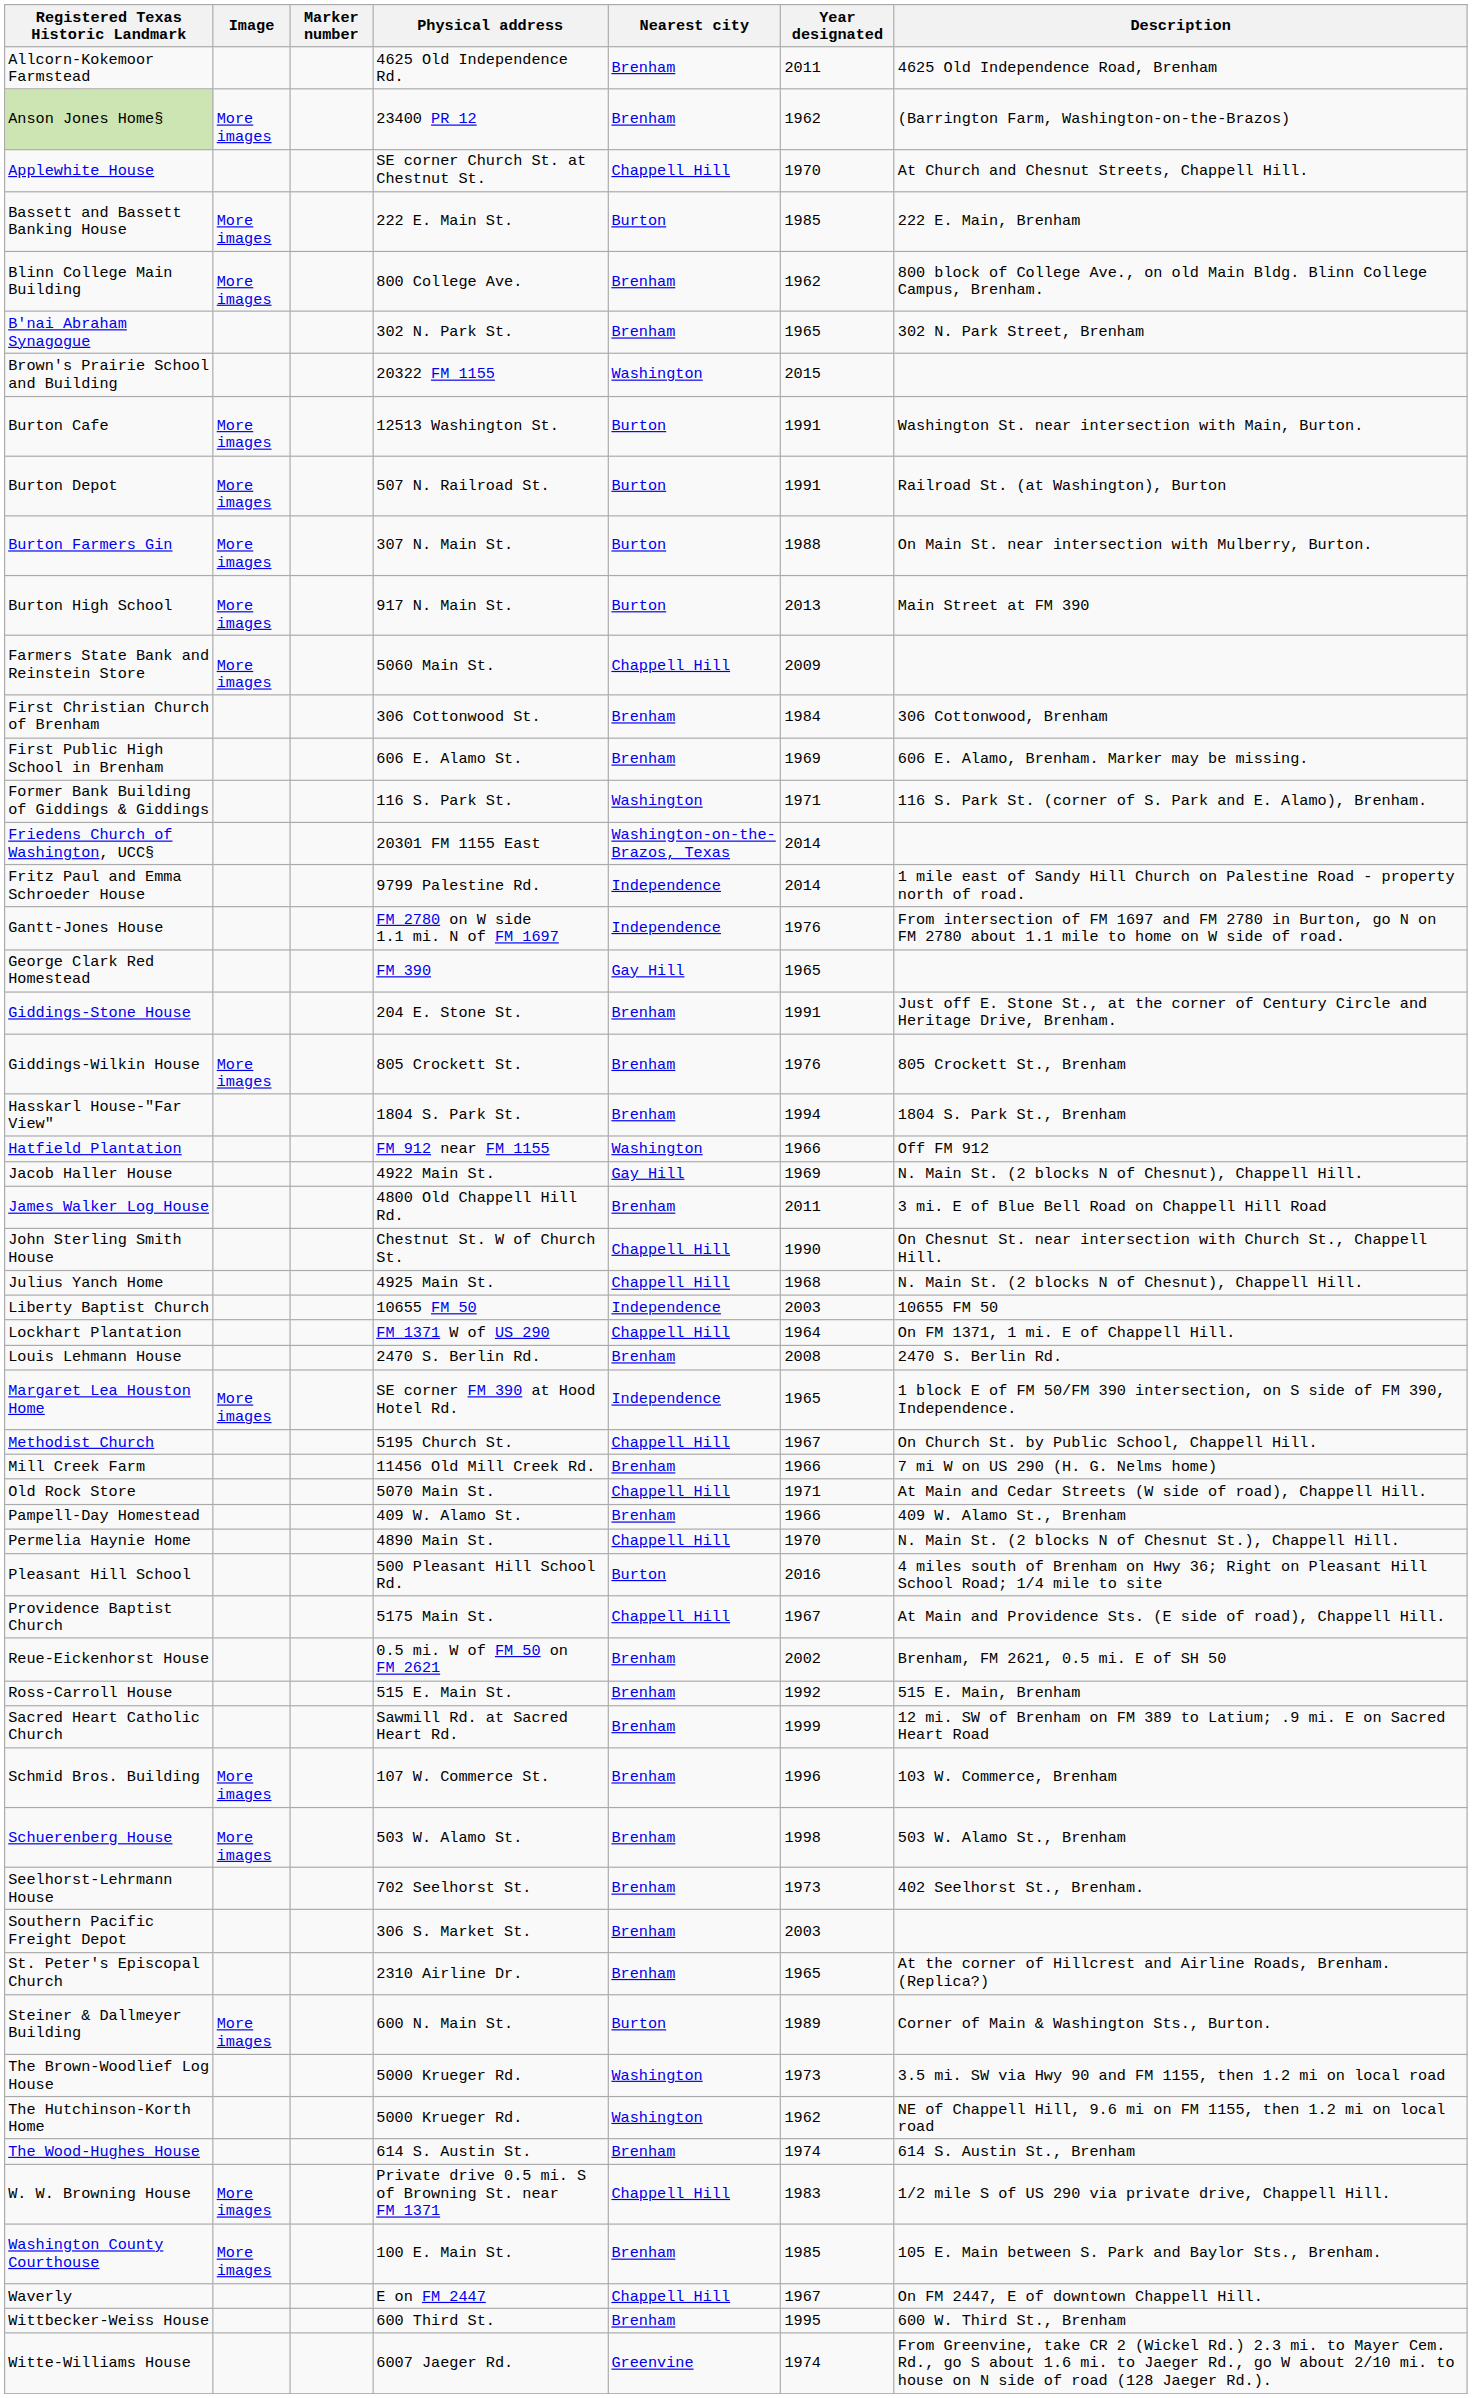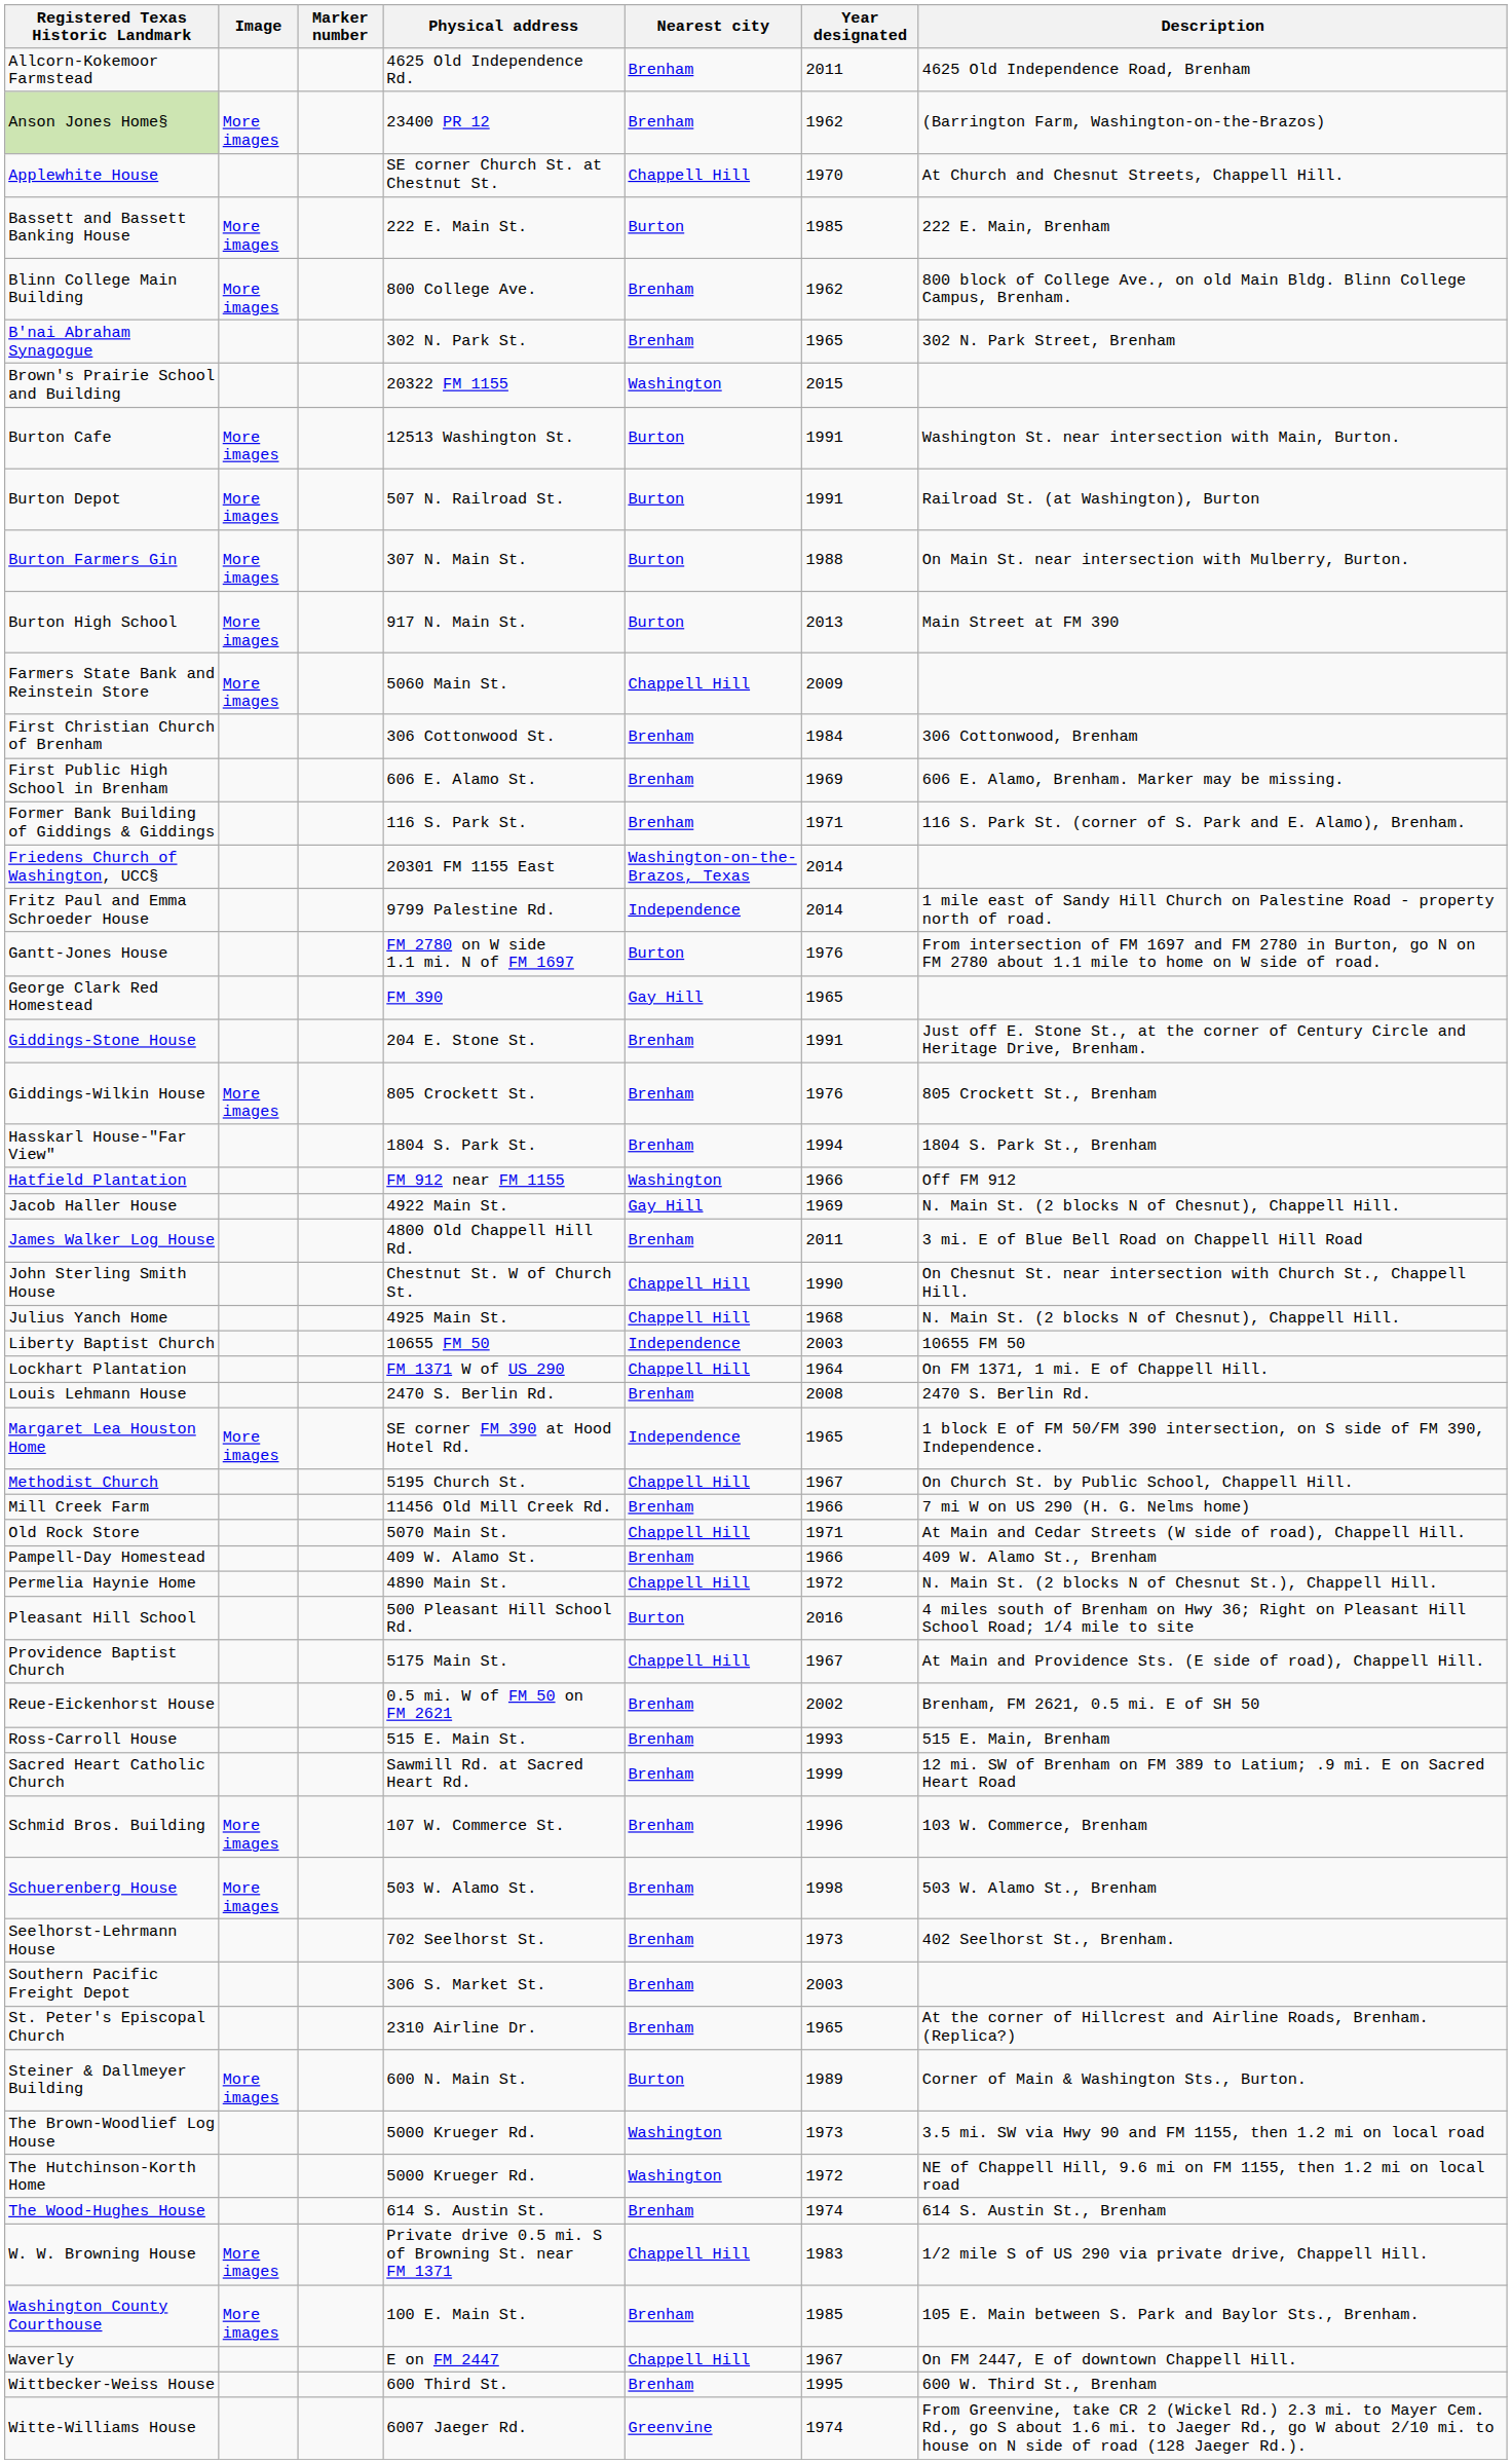Former Bank Building of Giddings & Giddings | Nearest city: Washington -> Brenham
Gantt-Jones House | Nearest city: Independence -> Burton
Permelia Haynie Home | Year designated: 1970 -> 1972
Ross-Carroll House | Year designated: 1992 -> 1993
The Hutchinson-Korth Home | Year designated: 1962 -> 1972
